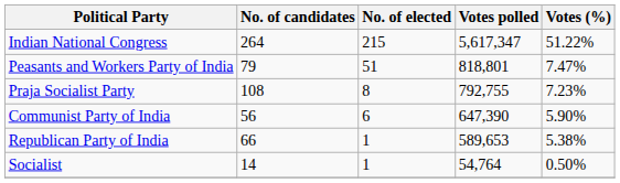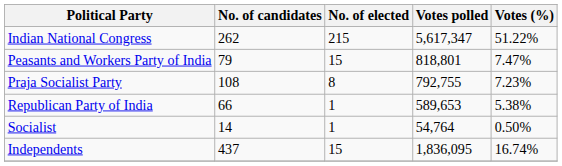Indian National Congress | No. of candidates: 264 -> 262
Peasants and Workers Party of India | No. of elected: 51 -> 15
- row: Communist Party of India | 56 | 6 | 647,390 | 5.90%
+ row: Independents | 437 | 15 | 1,836,095 | 16.74%
